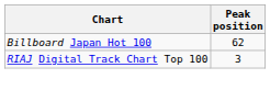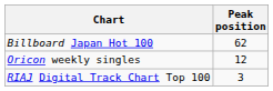+ row: Oricon weekly singles | 12
